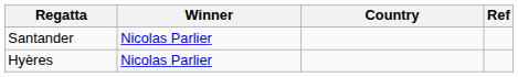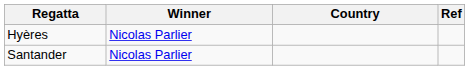rows swapped: Hyères <-> Santander
